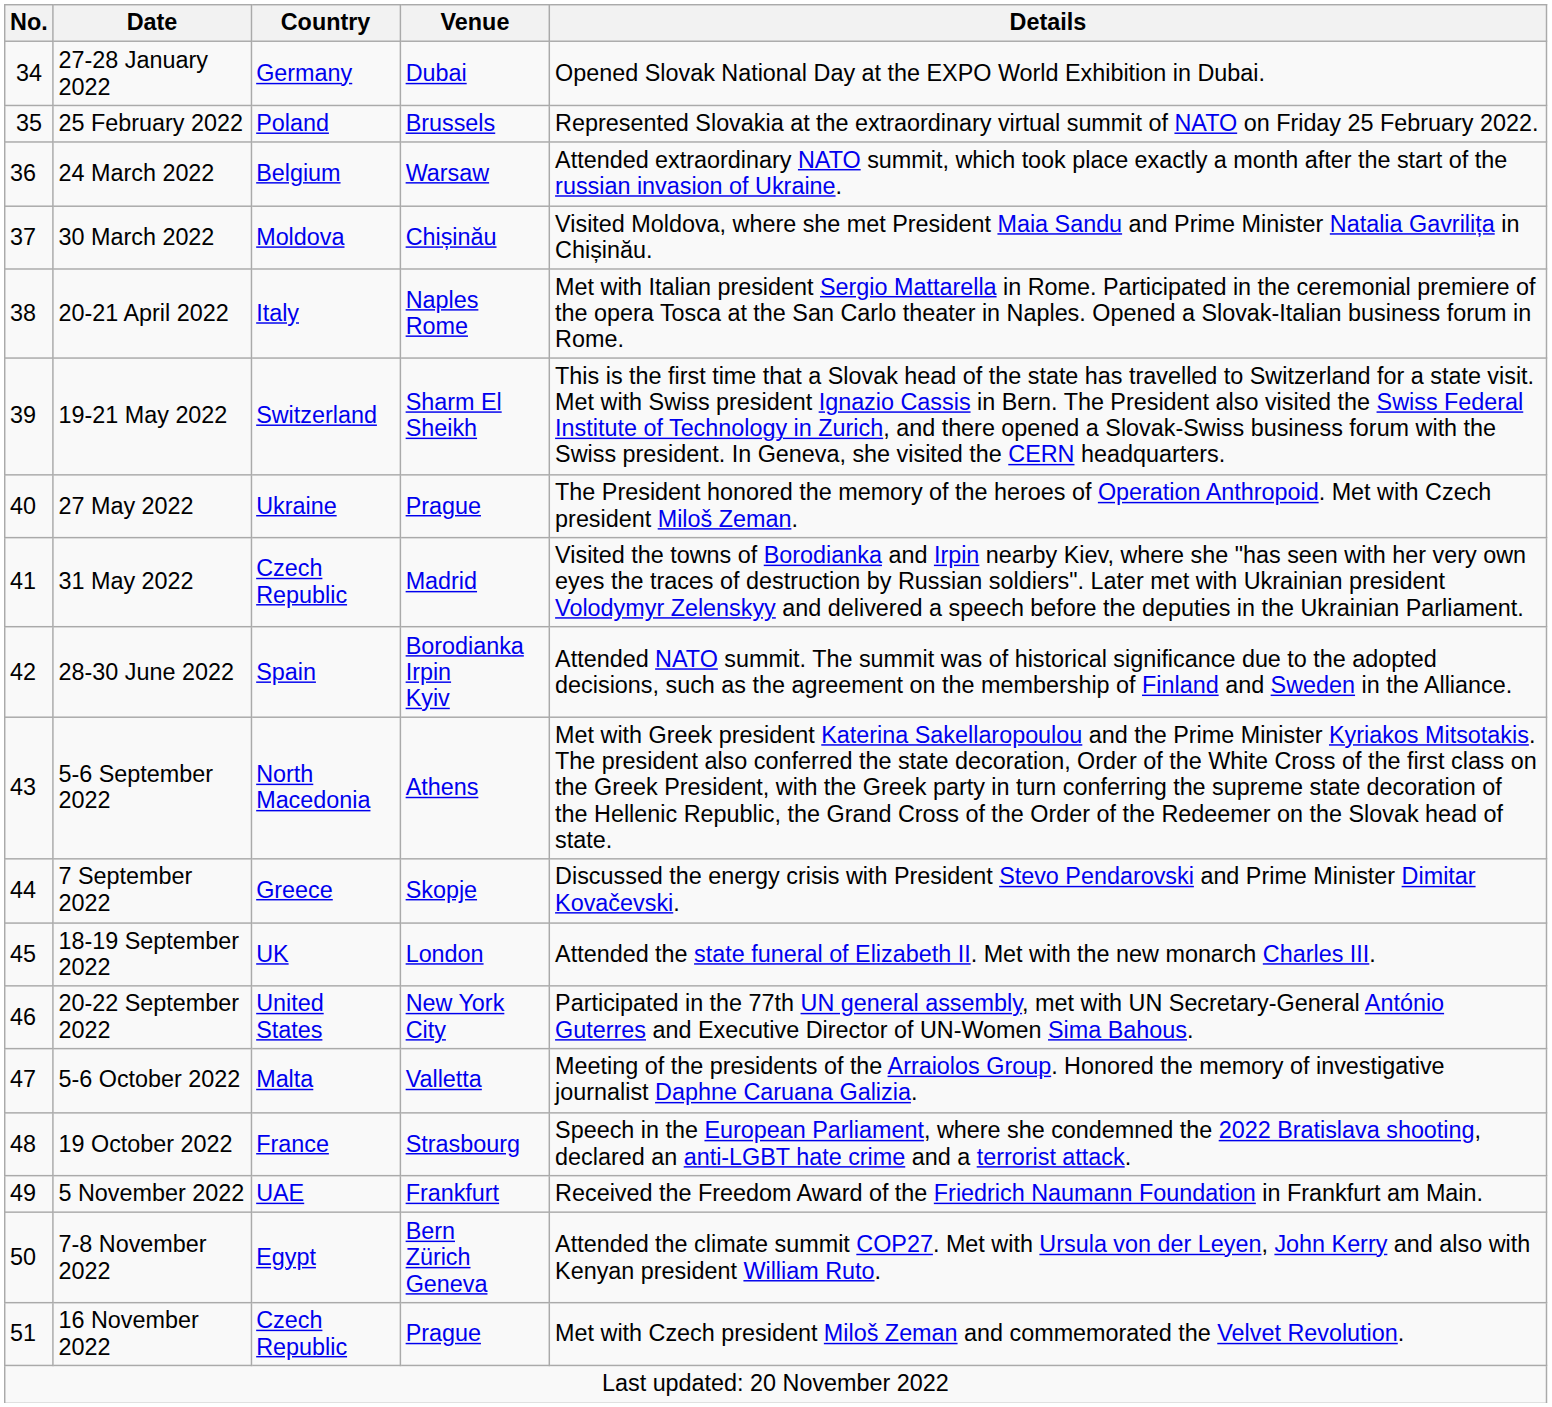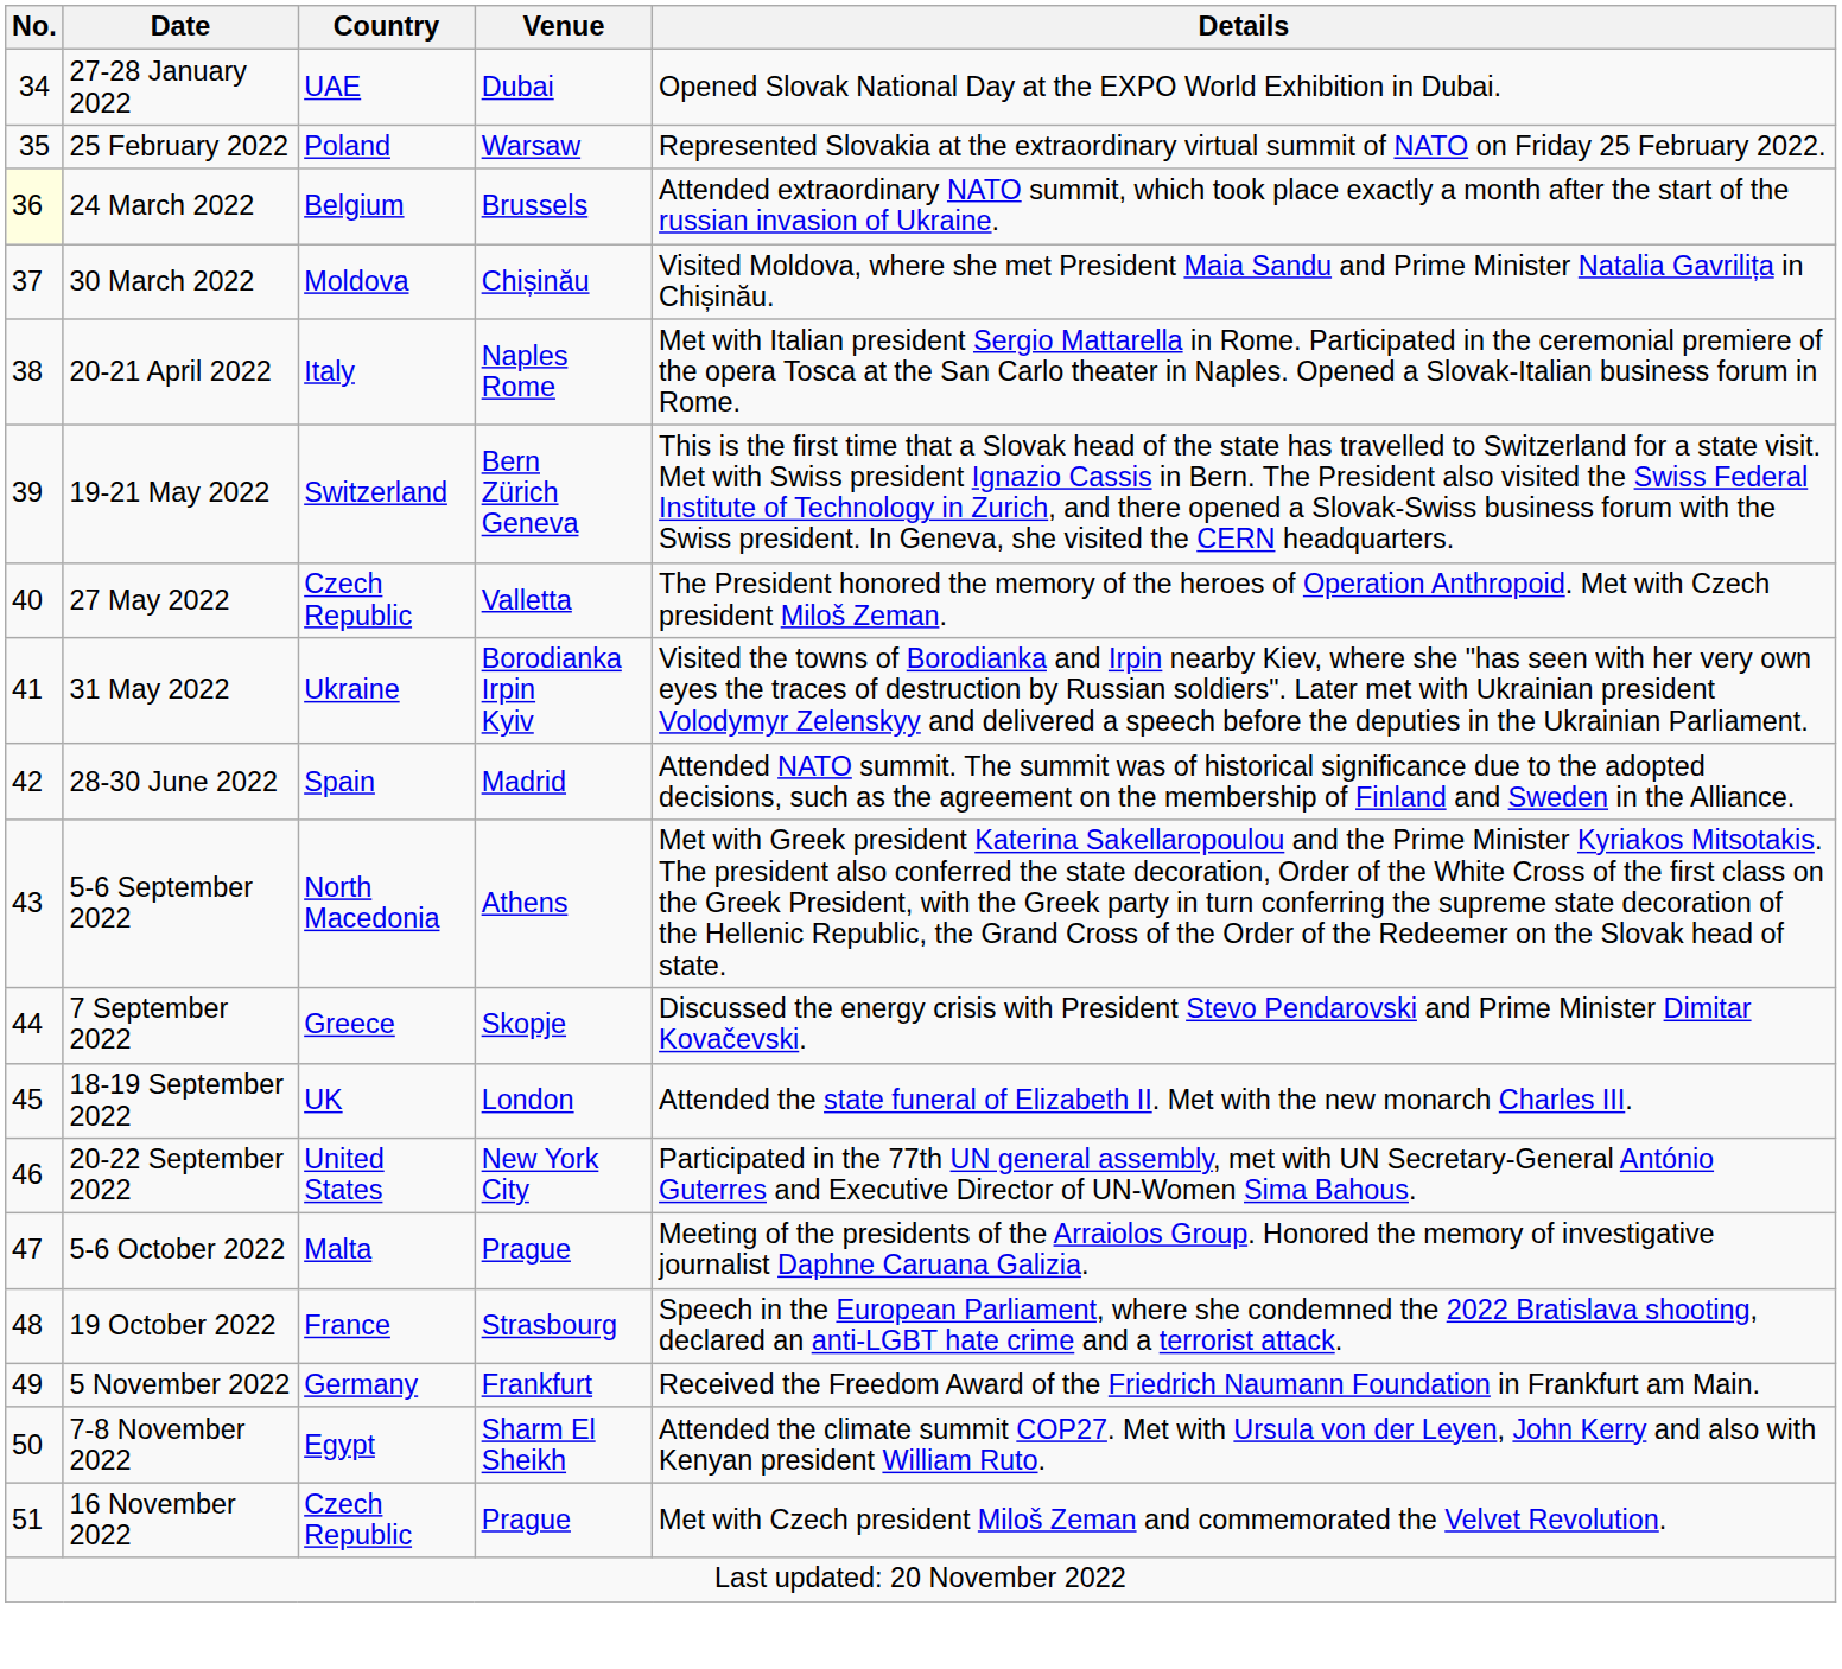27-28 January 2022 | Country: Germany -> UAE
25 February 2022 | Venue: Brussels -> Warsaw
24 March 2022 | No.: no background -> lightyellow background
24 March 2022 | Venue: Warsaw -> Brussels
19-21 May 2022 | Venue: Sharm El Sheikh -> Bern Zürich Geneva
27 May 2022 | Country: Ukraine -> Czech Republic
27 May 2022 | Venue: Prague -> Valletta
31 May 2022 | Country: Czech Republic -> Ukraine
31 May 2022 | Venue: Madrid -> Borodianka Irpin Kyiv
28-30 June 2022 | Venue: Borodianka Irpin Kyiv -> Madrid
5-6 October 2022 | Venue: Valletta -> Prague
5 November 2022 | Country: UAE -> Germany
7-8 November 2022 | Venue: Bern Zürich Geneva -> Sharm El Sheikh
